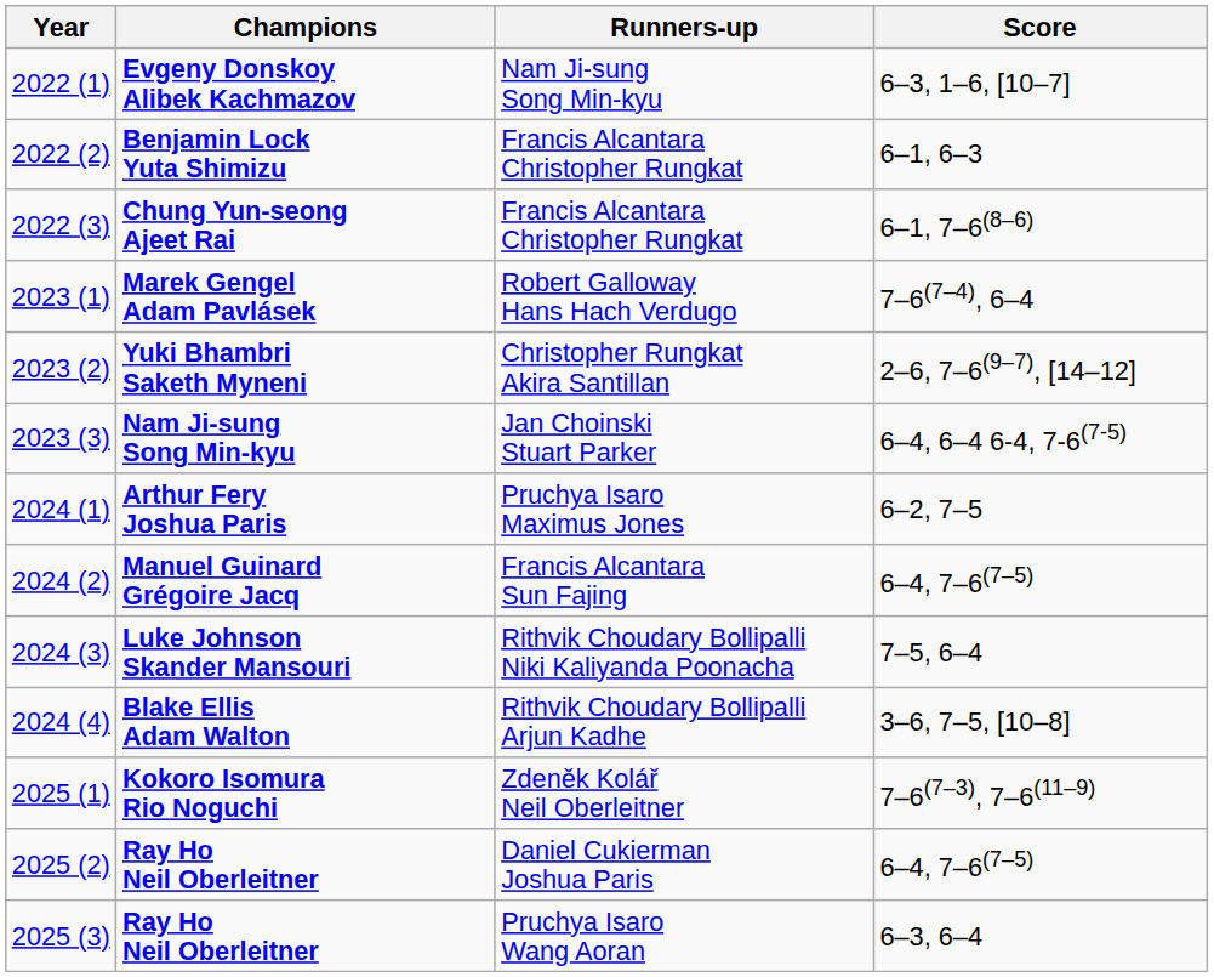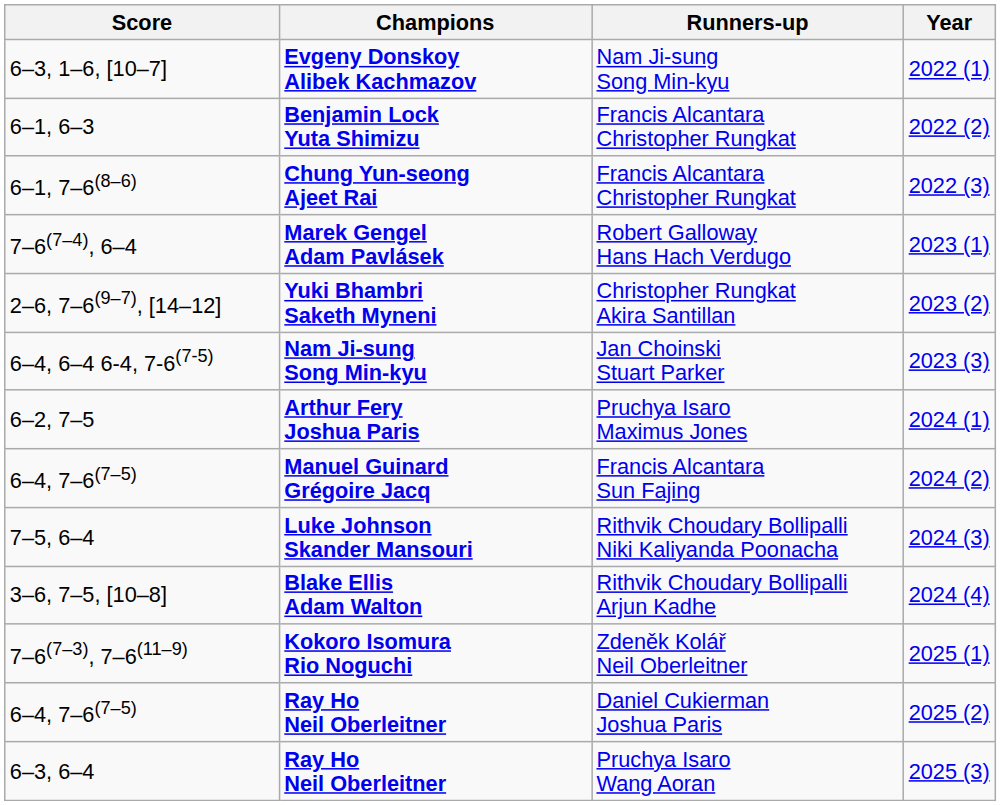columns swapped: Year <-> Score
